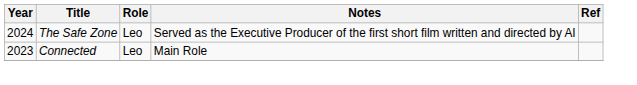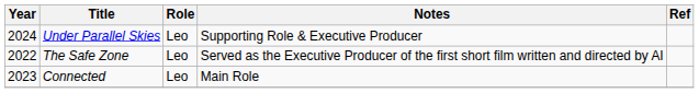+ row: 2024 | Under Parallel Skies | Leo | Supporting Role & Executive Producer
The Safe Zone | Year: 2024 -> 2022
